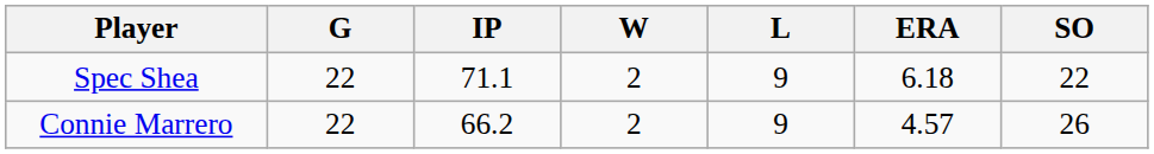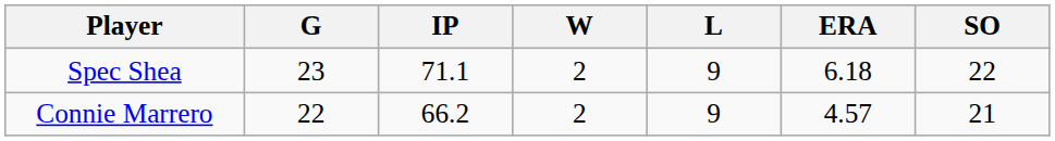Spec Shea | G: 22 -> 23
Connie Marrero | SO: 26 -> 21
